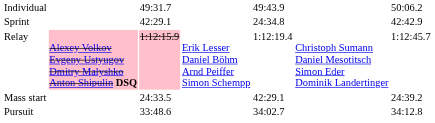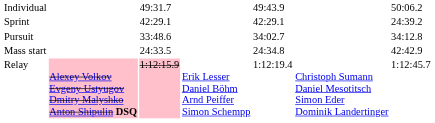Sprint | column 5: 24:34.8 -> 42:29.1
Sprint | column 7: 42:42.9 -> 24:39.2
rows swapped: Pursuit <-> Relay
Mass start | column 5: 42:29.1 -> 24:34.8
Mass start | column 7: 24:39.2 -> 42:42.9
